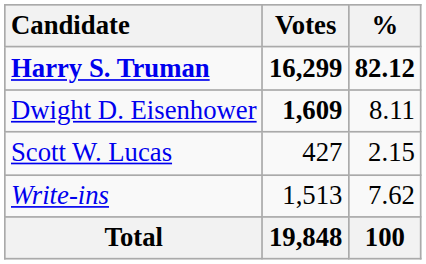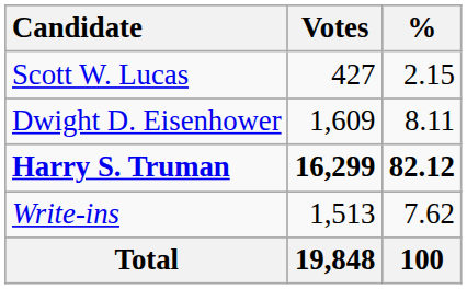rows swapped: Harry S. Truman <-> Scott W. Lucas
Dwight D. Eisenhower | Votes: bold -> normal
